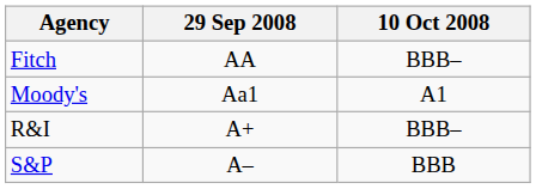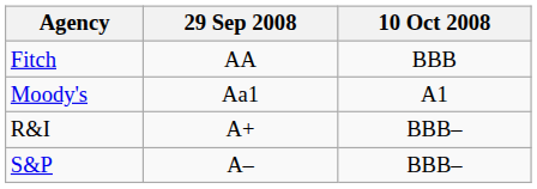Fitch | 10 Oct 2008: BBB– -> BBB
S&P | 10 Oct 2008: BBB -> BBB–
